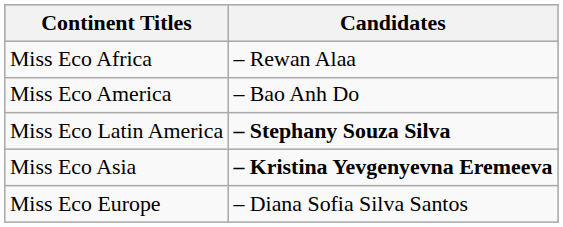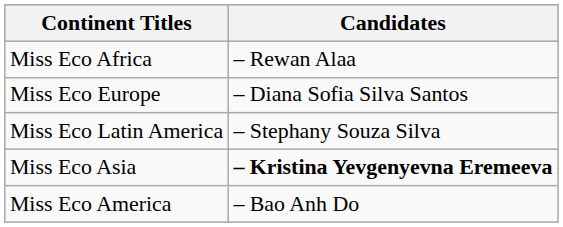rows swapped: Miss Eco America <-> Miss Eco Europe
Miss Eco Latin America | Candidates: bold -> normal
